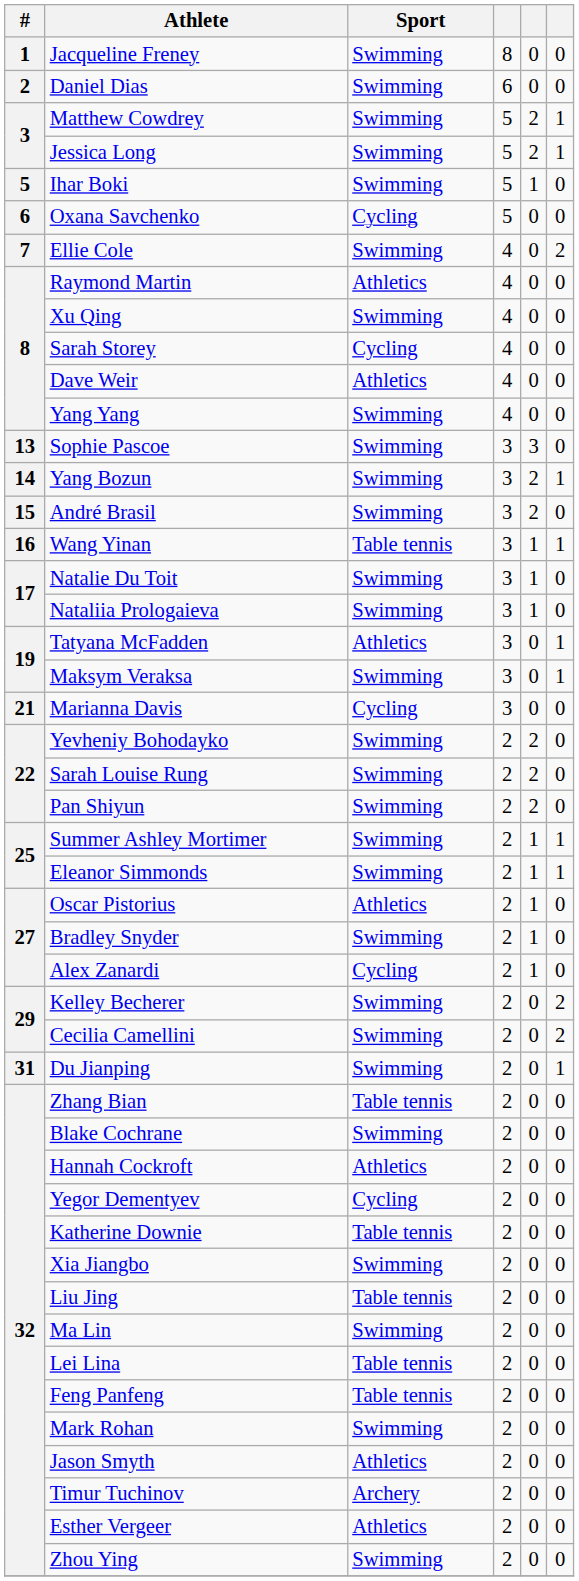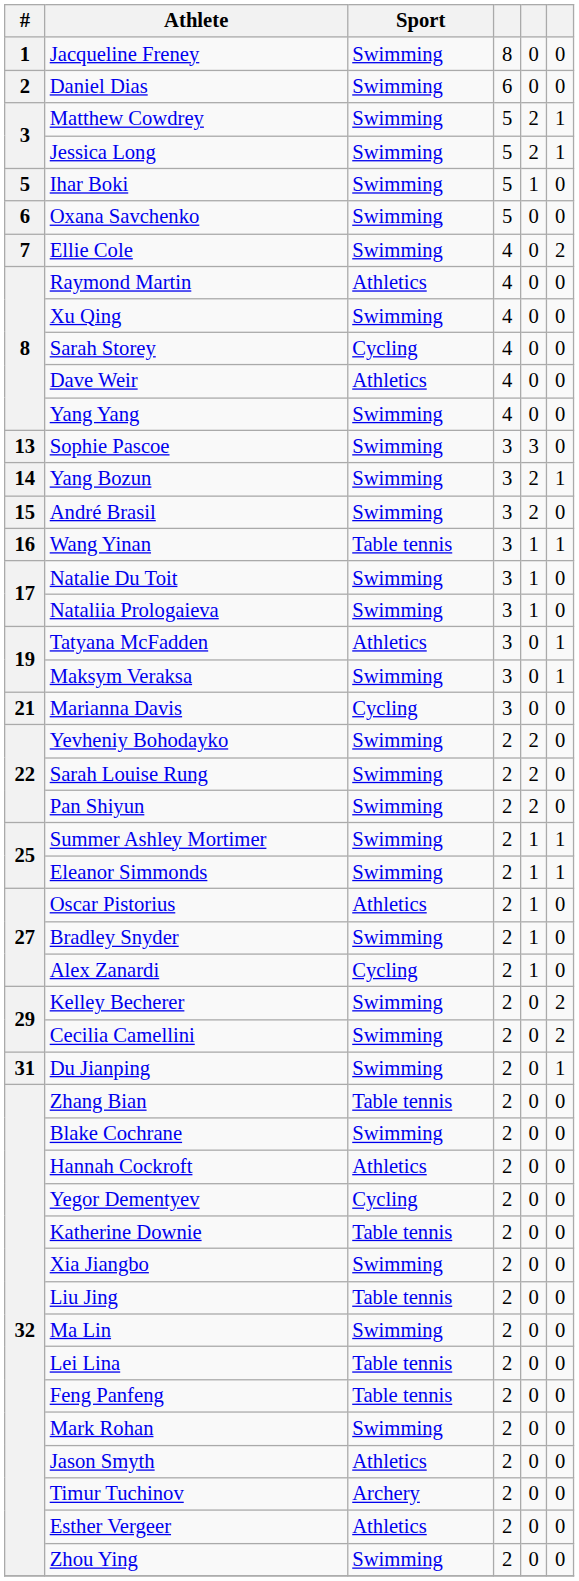Oxana Savchenko | Sport: Cycling -> Swimming
